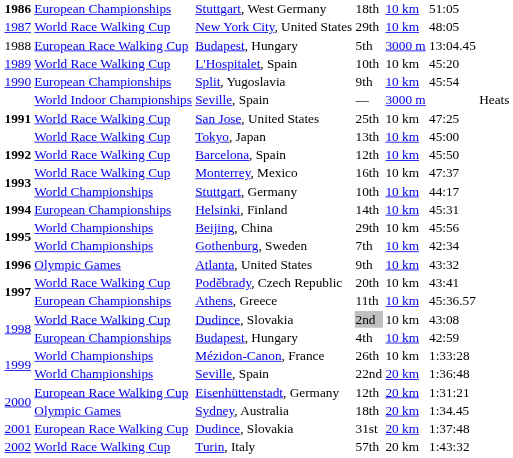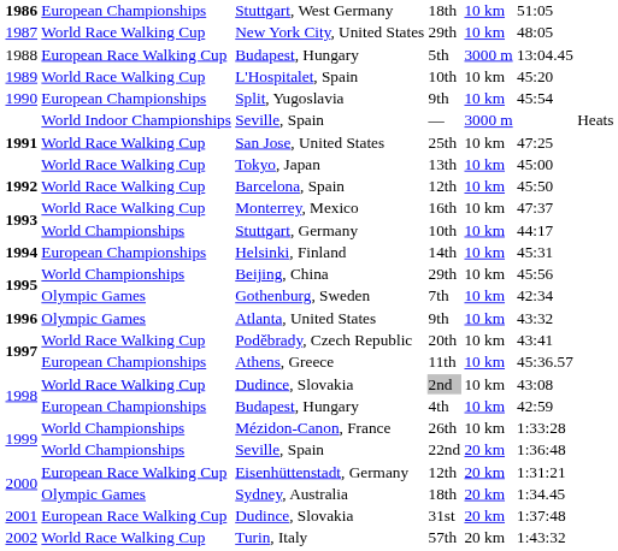Gothenburg, Sweden | column 2: World Championships -> Olympic Games
